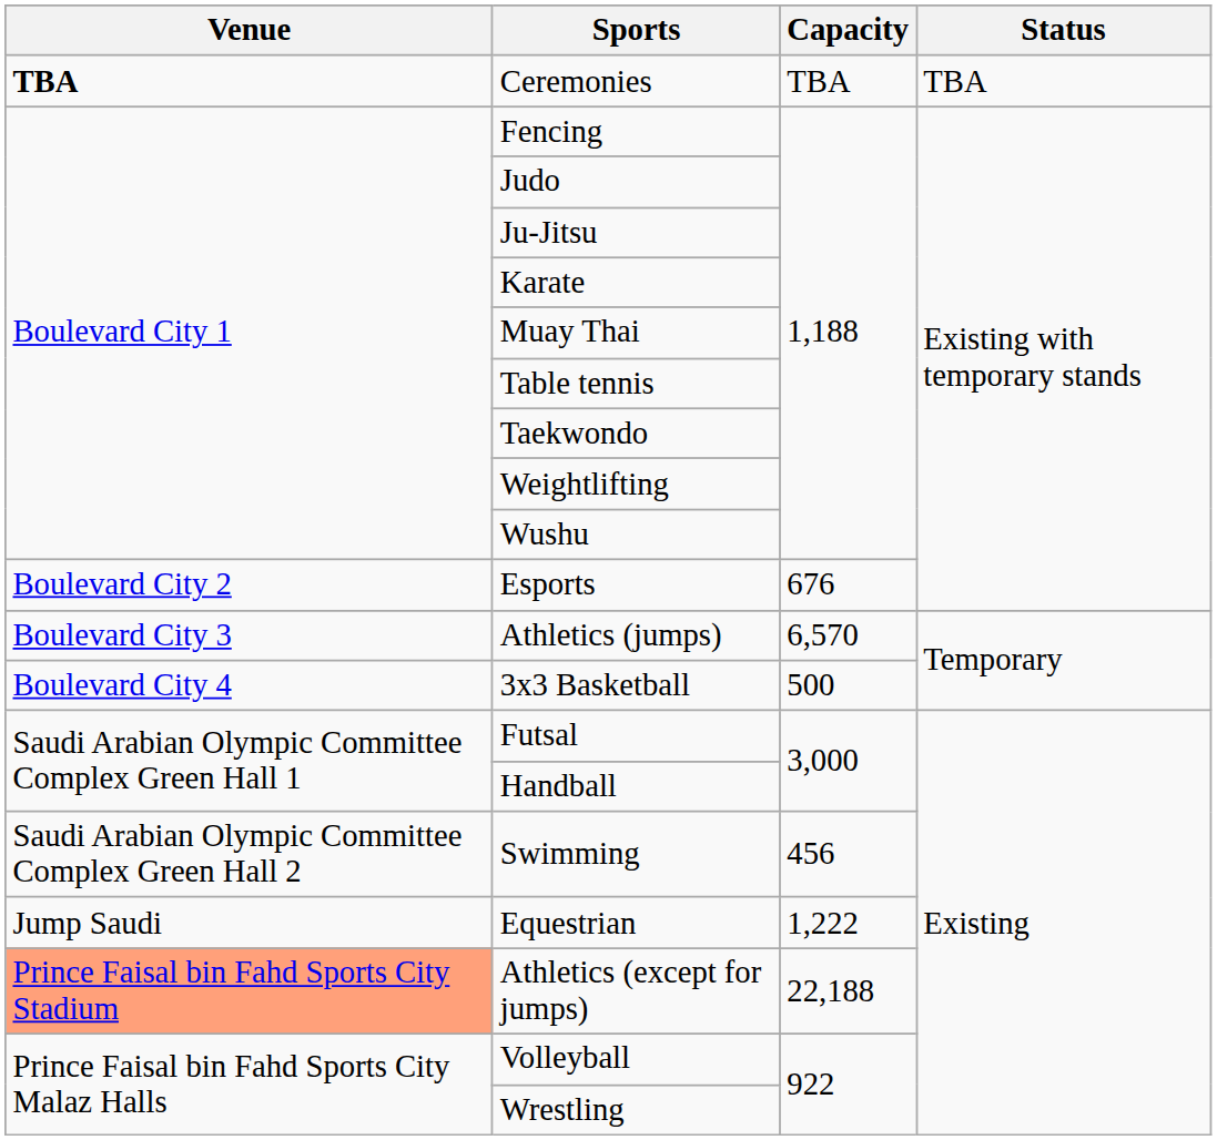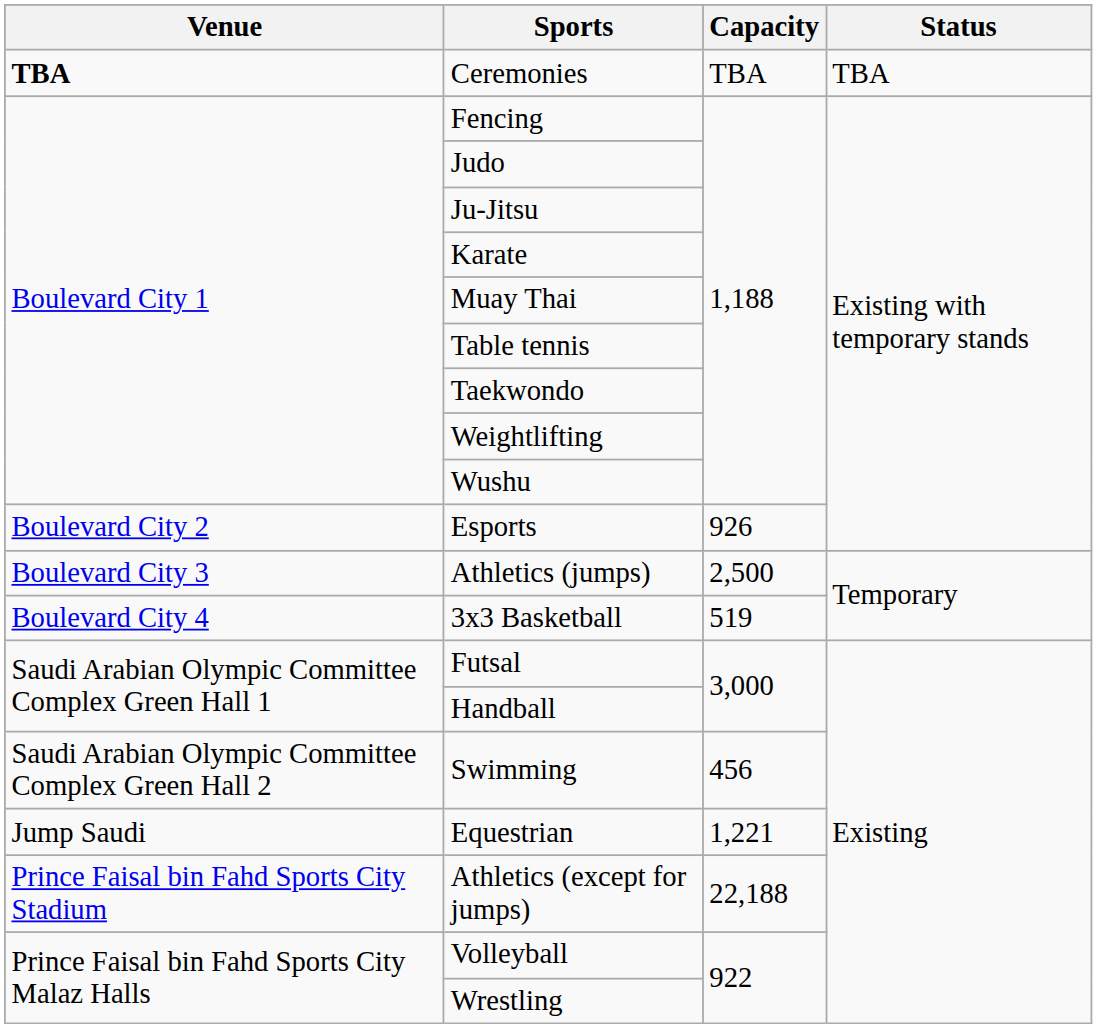Esports | Capacity: 676 -> 926
Athletics (jumps) | Capacity: 6,570 -> 2,500
3x3 Basketball | Capacity: 500 -> 519
Equestrian | Capacity: 1,222 -> 1,221
Athletics (except for jumps) | Venue: lightsalmon background -> no background
